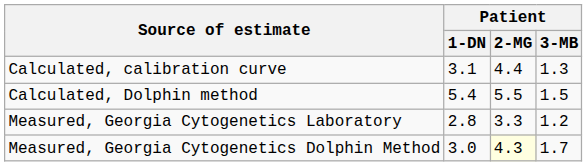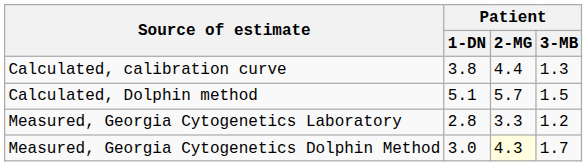Calculated, calibration curve | Patient / 1-DN: 3.1 -> 3.8
Calculated, Dolphin method | Patient / 1-DN: 5.4 -> 5.1
Calculated, Dolphin method | Patient / 2-MG: 5.5 -> 5.7
